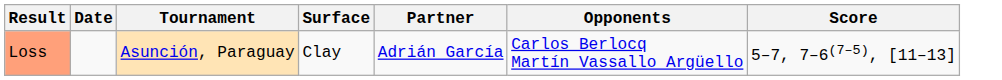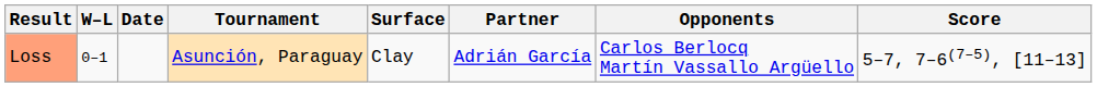+ column: W–L | 0–1
